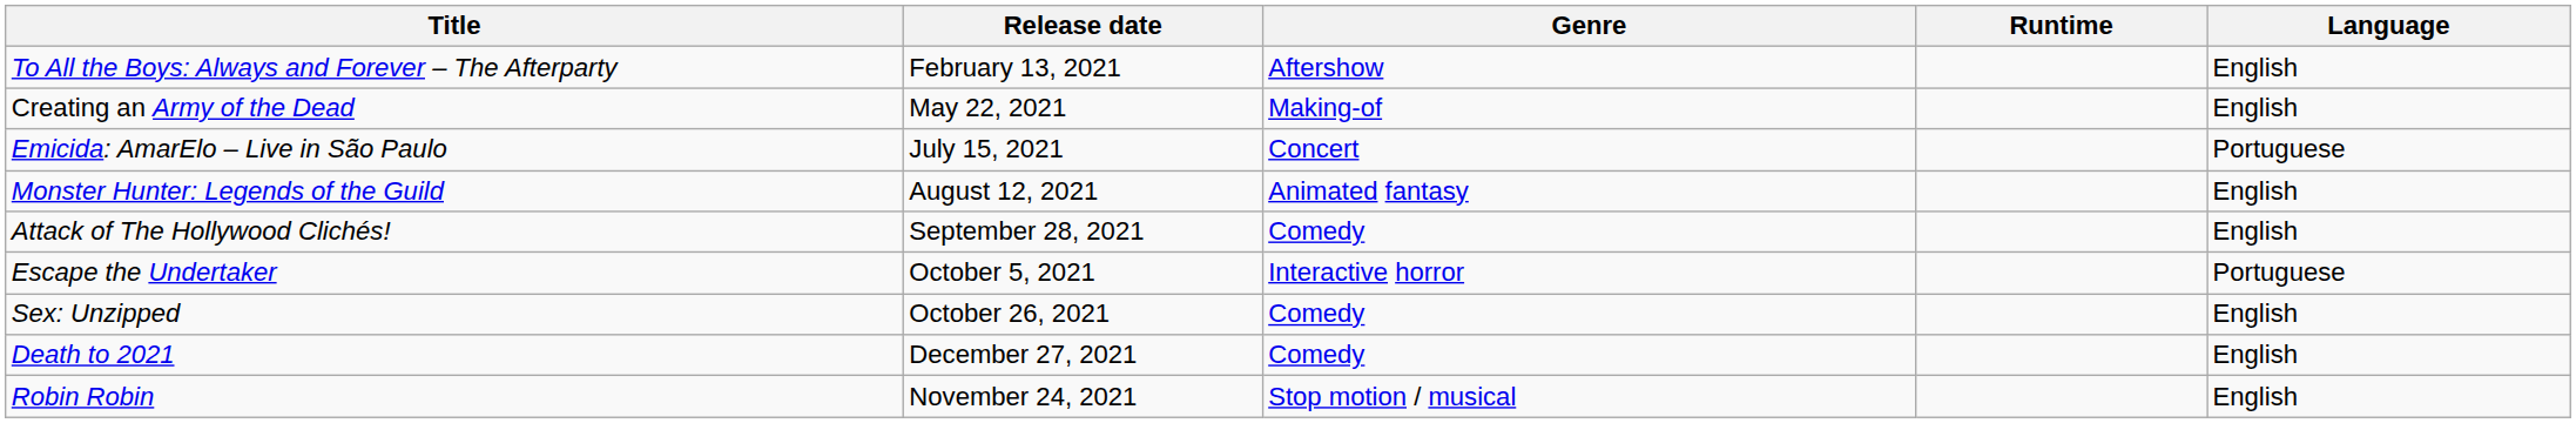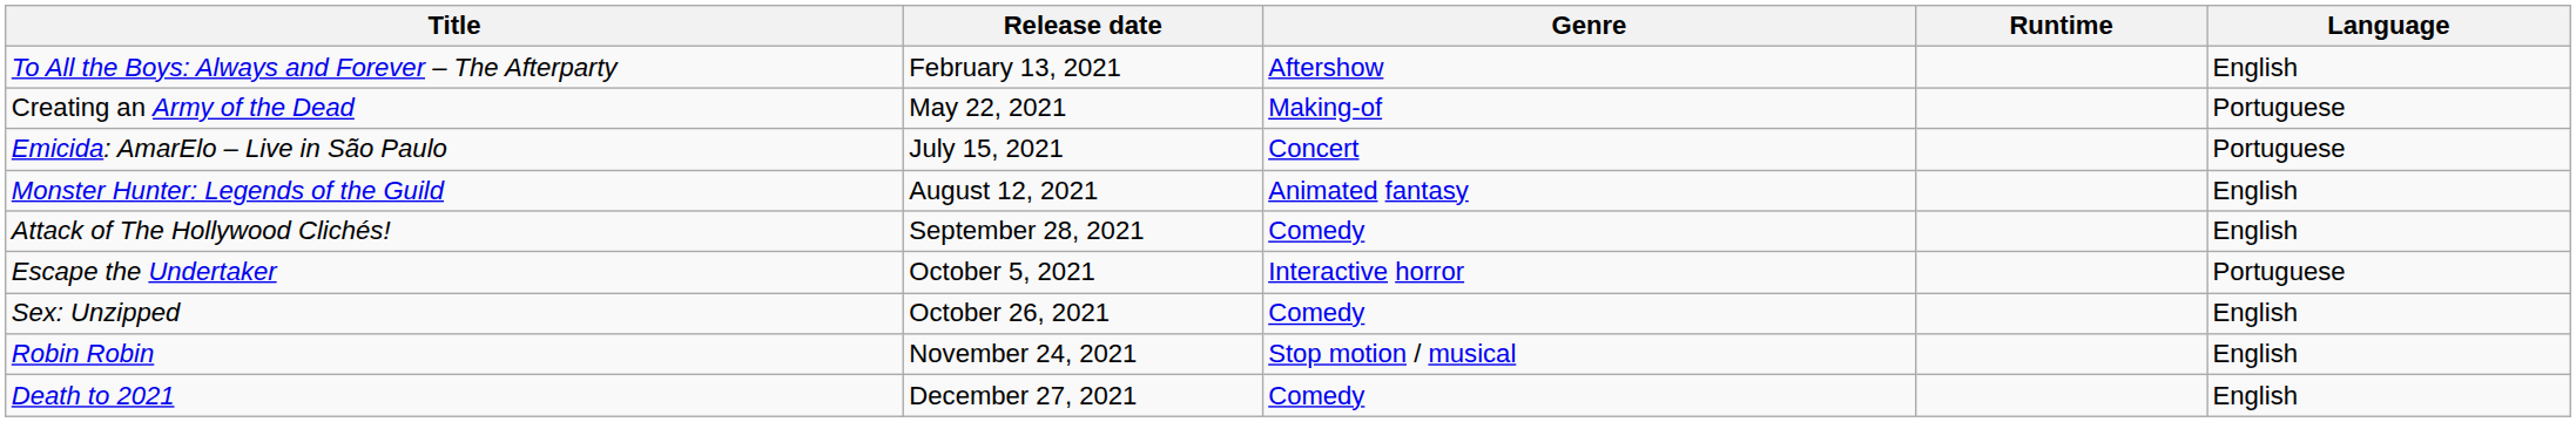Creating an Army of the Dead | Language: English -> Portuguese
rows swapped: Robin Robin <-> Death to 2021
